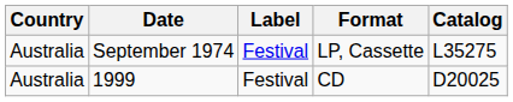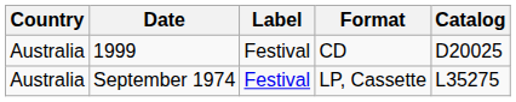rows swapped: September 1974 <-> 1999
